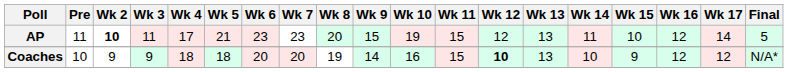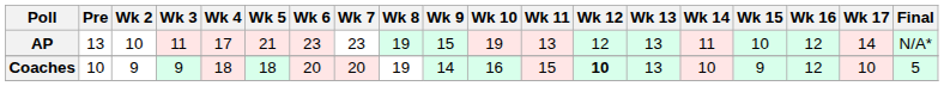AP | Pre: 11 -> 13
AP | Wk 2: bold -> normal
AP | Wk 8: 20 -> 19
AP | Wk 11: 15 -> 13
AP | Final: 5 -> N/A*
Coaches | Wk 17: 12 -> 10
Coaches | Final: N/A* -> 5
